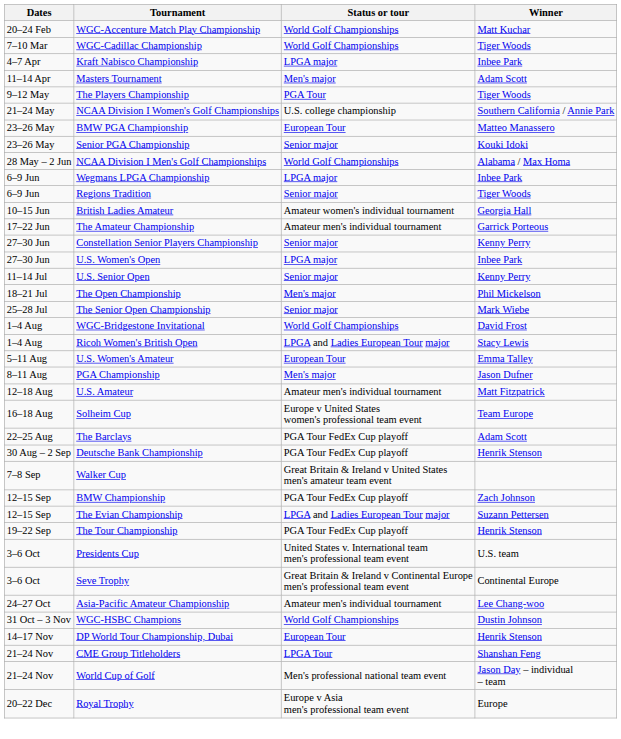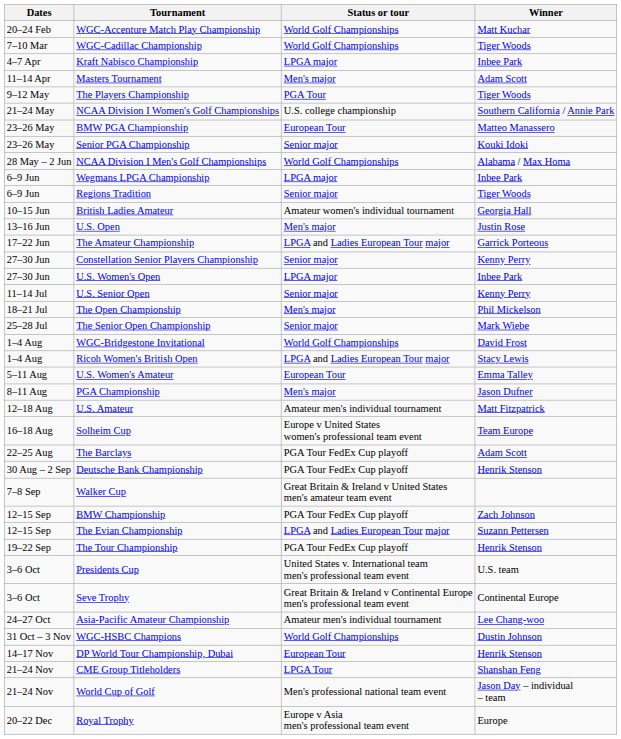+ row: 13–16 Jun | U.S. Open | Men's major | Justin Rose
The Amateur Championship | Status or tour: Amateur men's individual tournament -> LPGA and Ladies European Tour major
